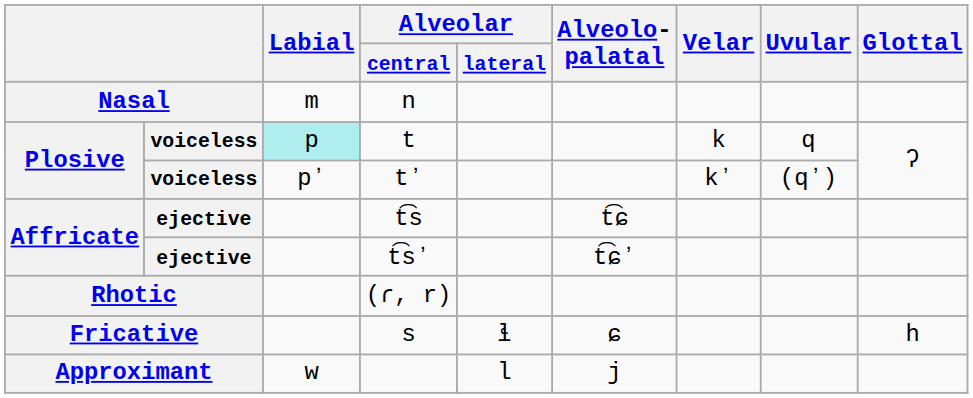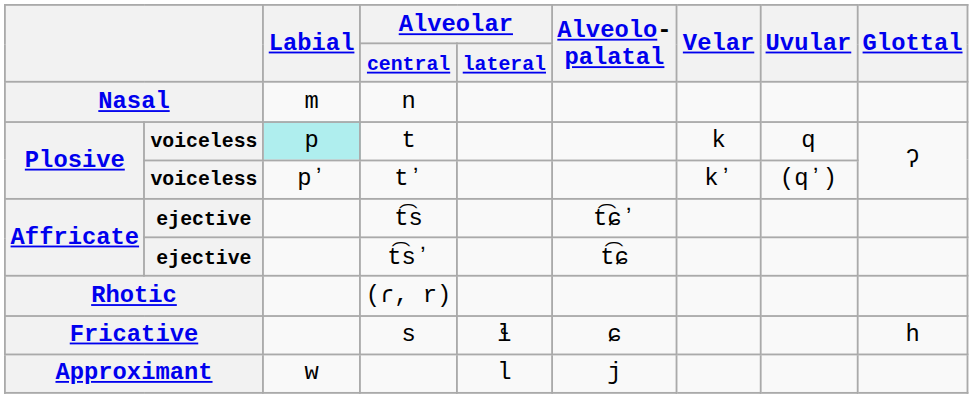t͡s | Alveolo- palatal: t͡ɕ -> t͡ɕʼ
t͡sʼ | Alveolo- palatal: t͡ɕʼ -> t͡ɕ
